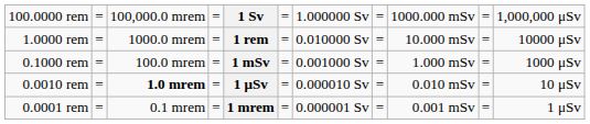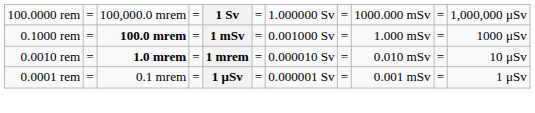- row: 1.0000 rem | = | 1000.0 mrem | = | 1 rem | = | 0.010000 Sv | = | 10.000 mSv | = | 10000 μSv
0.1000 rem | column 3: normal -> bold
0.0010 rem | column 5: 1 μSv -> 1 mrem
0.0001 rem | column 5: 1 mrem -> 1 μSv
